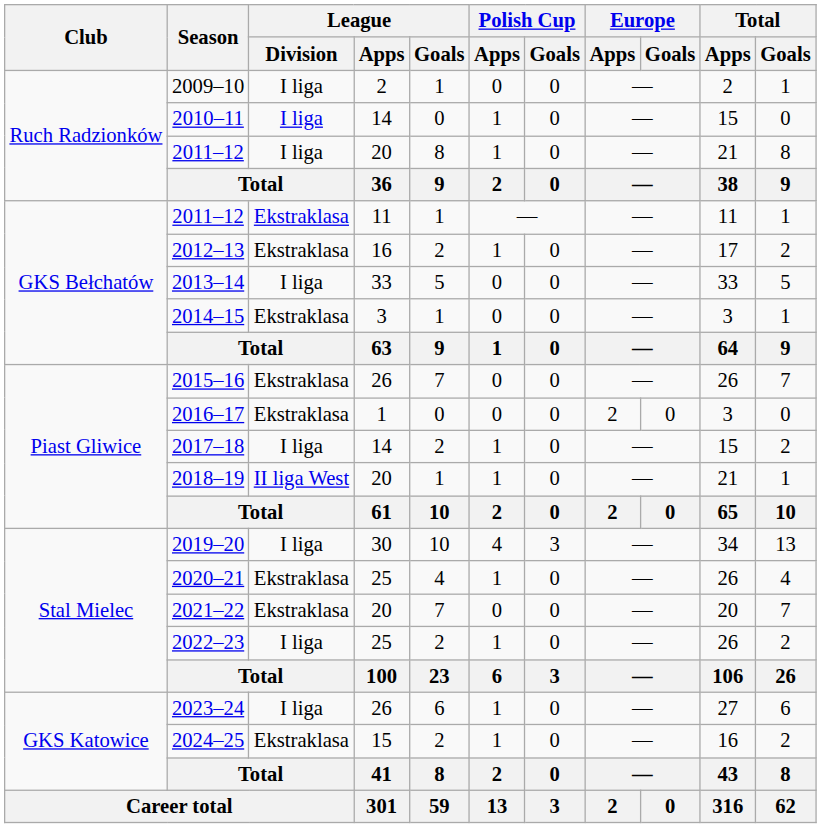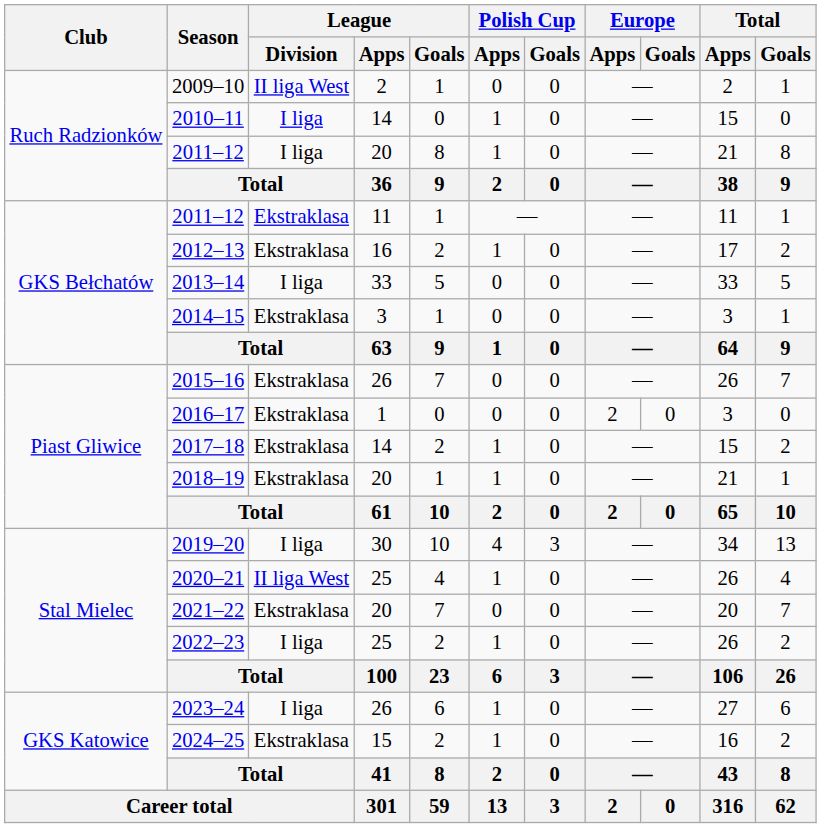2009–10 | League / Division: I liga -> II liga West
2017–18 | League / Division: I liga -> Ekstraklasa
2018–19 | League / Division: II liga West -> Ekstraklasa
2020–21 | League / Division: Ekstraklasa -> II liga West
